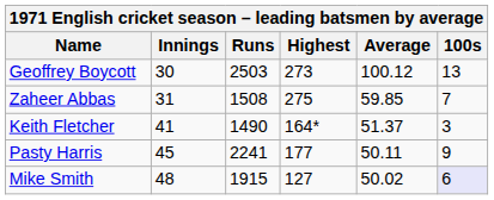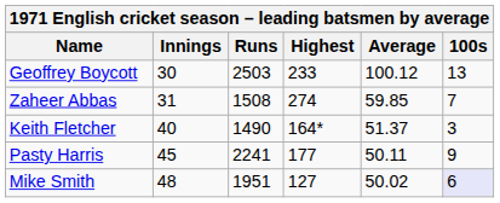Geoffrey Boycott | Highest: 273 -> 233
Zaheer Abbas | Highest: 275 -> 274
Keith Fletcher | Innings: 41 -> 40
Mike Smith | Runs: 1915 -> 1951
